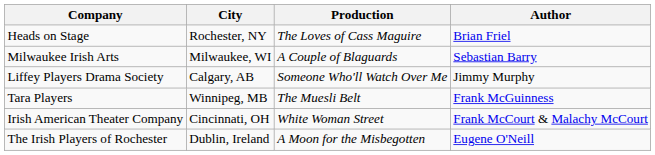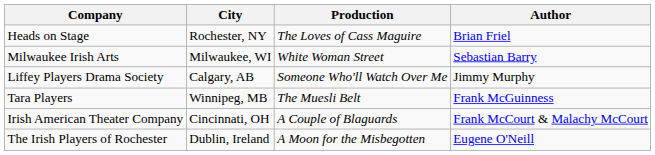Milwaukee Irish Arts | Production: A Couple of Blaguards -> White Woman Street
Irish American Theater Company | Production: White Woman Street -> A Couple of Blaguards
